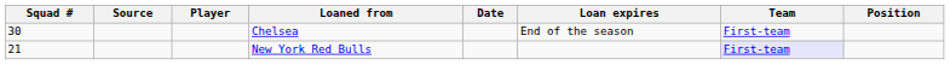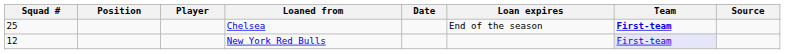columns swapped: Position <-> Source
Chelsea | Squad #: 30 -> 25
Chelsea | Team: normal -> bold
New York Red Bulls | Squad #: 21 -> 12
